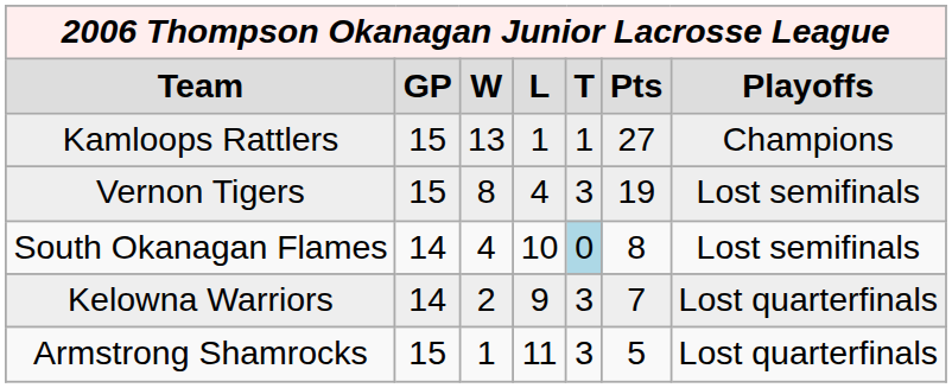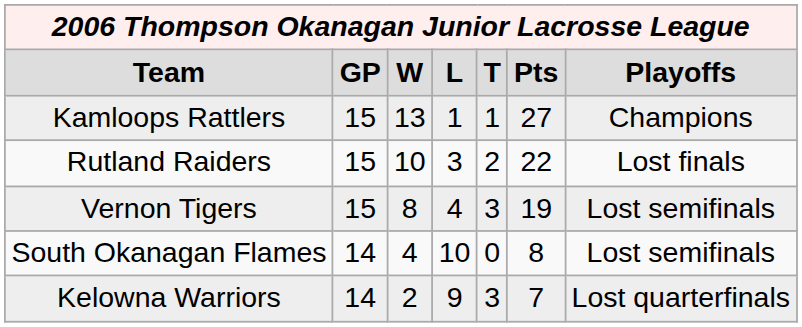+ row: Rutland Raiders | 15 | 10 | 3 | 2 | 22 | Lost finals
South Okanagan Flames | column 5: lightblue background -> no background
- row: Armstrong Shamrocks | 15 | 1 | 11 | 3 | 5 | Lost quarterfinals
